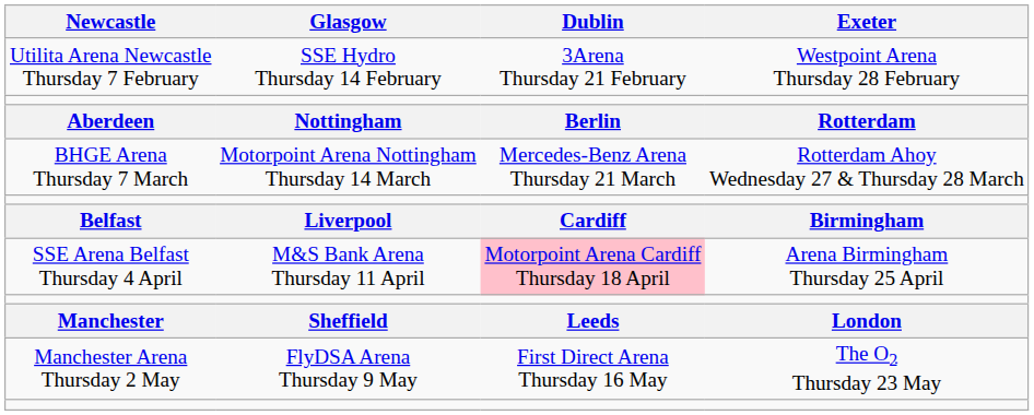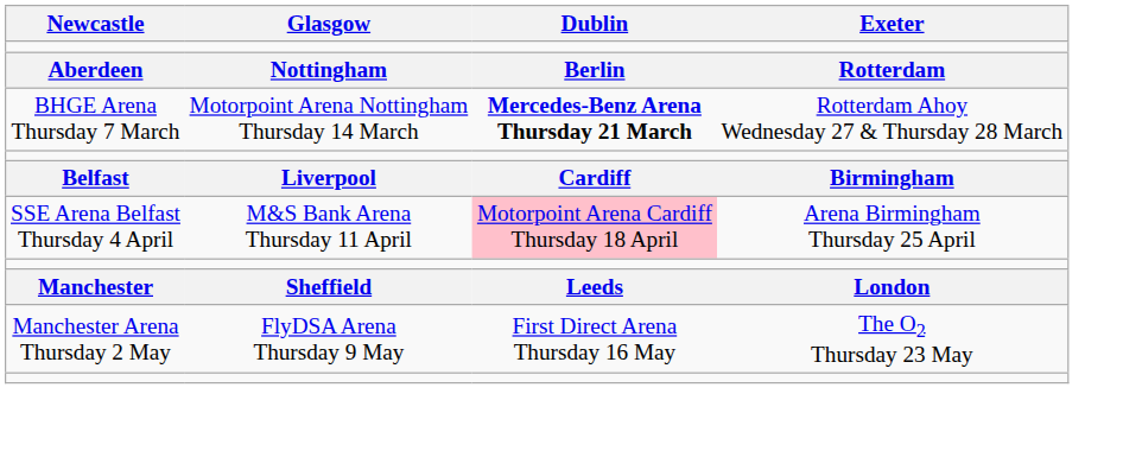- row: Utilita Arena Newcastle Thursday 7 February | SSE Hydro Thursday 14 February | 3Arena Thursday 21 February | Westpoint Arena Thursday 28 February
BHGE Arena Thursday 7 March | Dublin: normal -> bold
